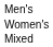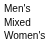rows swapped: Women's <-> Mixed
